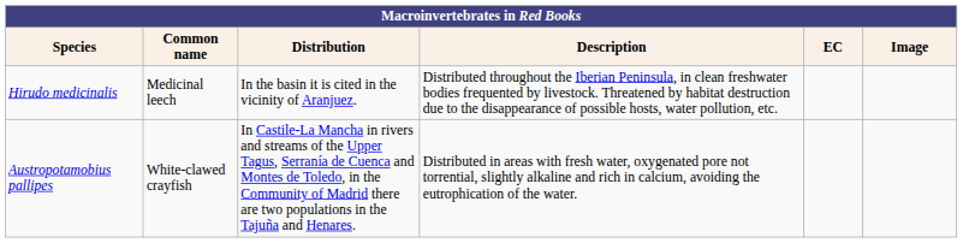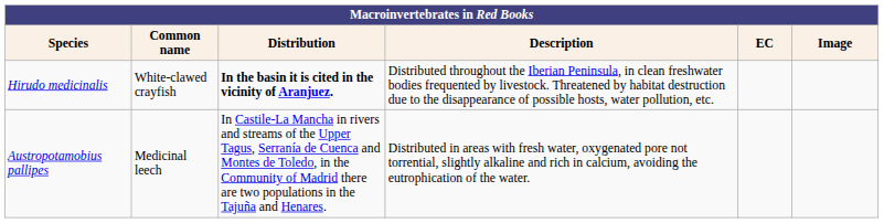Hirudo medicinalis | Common name: Medicinal leech -> White-clawed crayfish
Hirudo medicinalis | Distribution: normal -> bold
Austropotamobius pallipes | Common name: White-clawed crayfish -> Medicinal leech
